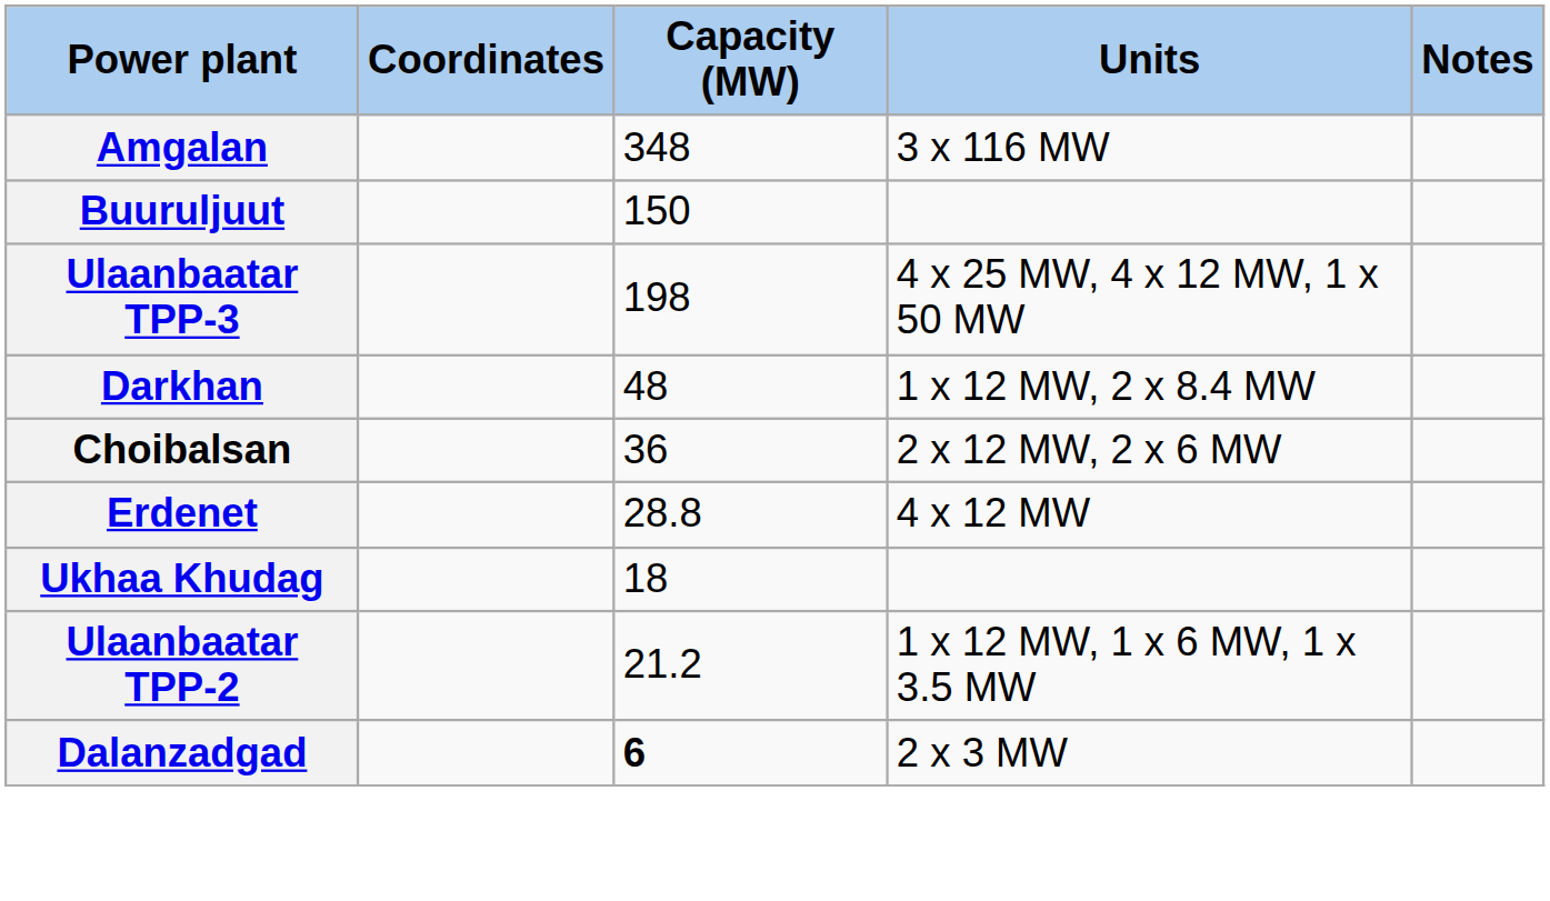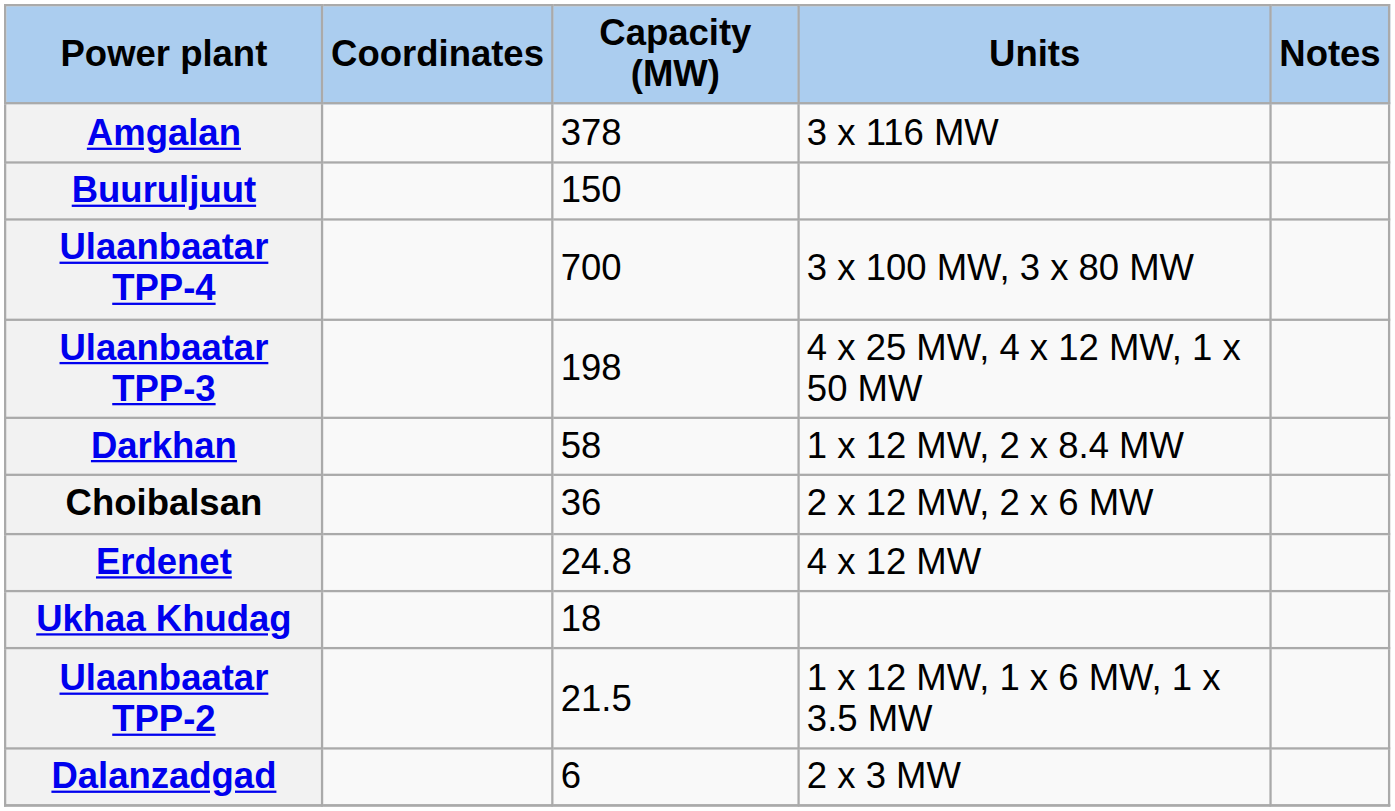Amgalan | Capacity (MW): 348 -> 378
+ row: Ulaanbaatar TPP-4 | 700 | 3 x 100 MW, 3 x 80 MW
Darkhan | Capacity (MW): 48 -> 58
Erdenet | Capacity (MW): 28.8 -> 24.8
Ulaanbaatar TPP-2 | Capacity (MW): 21.2 -> 21.5
Dalanzadgad | Capacity (MW): bold -> normal
